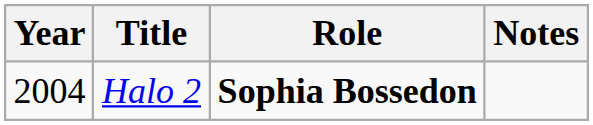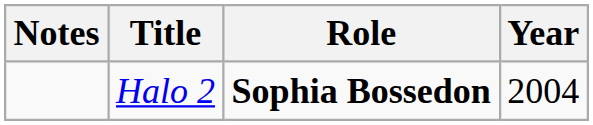columns swapped: Year <-> Notes
